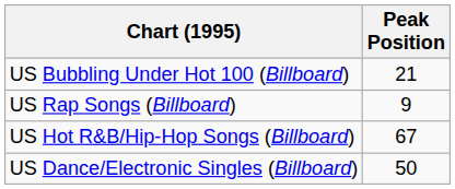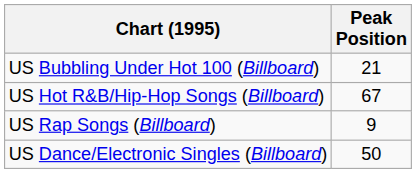rows swapped: US Hot R&B/Hip-Hop Songs (Billboard) <-> US Rap Songs (Billboard)
